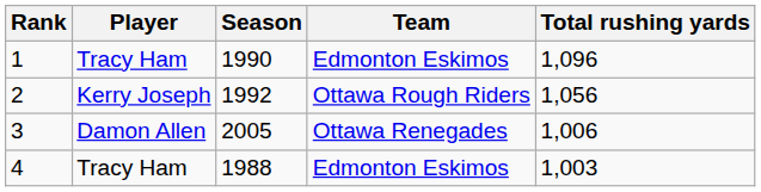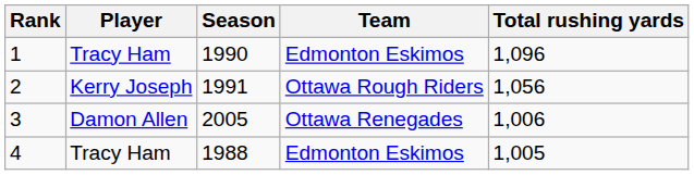2 | Season: 1992 -> 1991
4 | Total rushing yards: 1,003 -> 1,005
